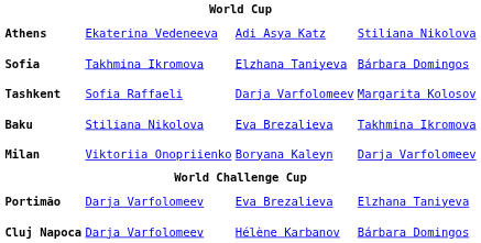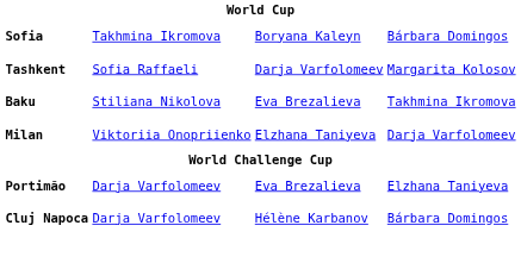- row: Athens | Ekaterina Vedeneeva | Adi Asya Katz | Stiliana Nikolova
Sofia | column 3: Elzhana Taniyeva -> Boryana Kaleyn
Milan | column 3: Boryana Kaleyn -> Elzhana Taniyeva
